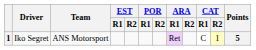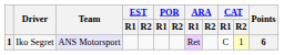Iko Segret | Team: no background -> lavender background
Iko Segret | Points: 5 -> 6
